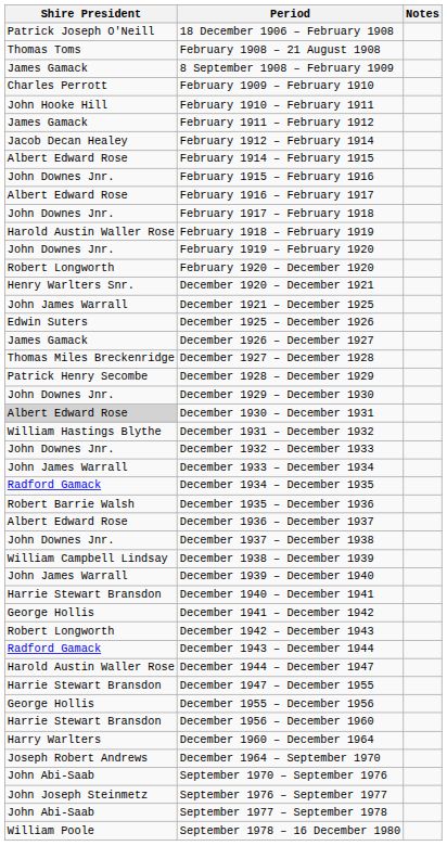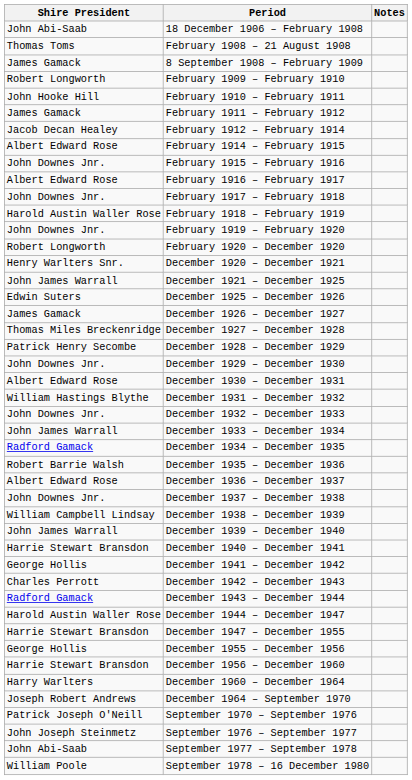18 December 1906 – February 1908 | Shire President: Patrick Joseph O'Neill -> John Abi-Saab
February 1909 – February 1910 | Shire President: Charles Perrott -> Robert Longworth
December 1930 – December 1931 | Shire President: lightgrey background -> no background
December 1942 – December 1943 | Shire President: Robert Longworth -> Charles Perrott
September 1970 – September 1976 | Shire President: John Abi-Saab -> Patrick Joseph O'Neill
